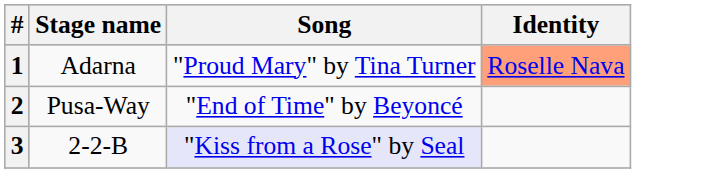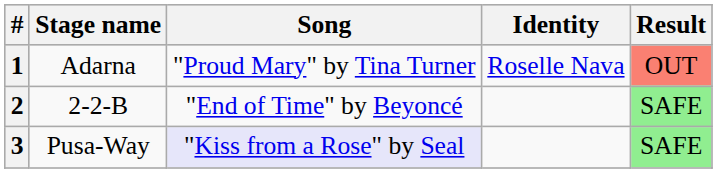+ column: Result | OUT | SAFE | SAFE
1 | Identity: lightsalmon background -> no background
2 | Stage name: Pusa-Way -> 2-2-B
3 | Stage name: 2-2-B -> Pusa-Way
